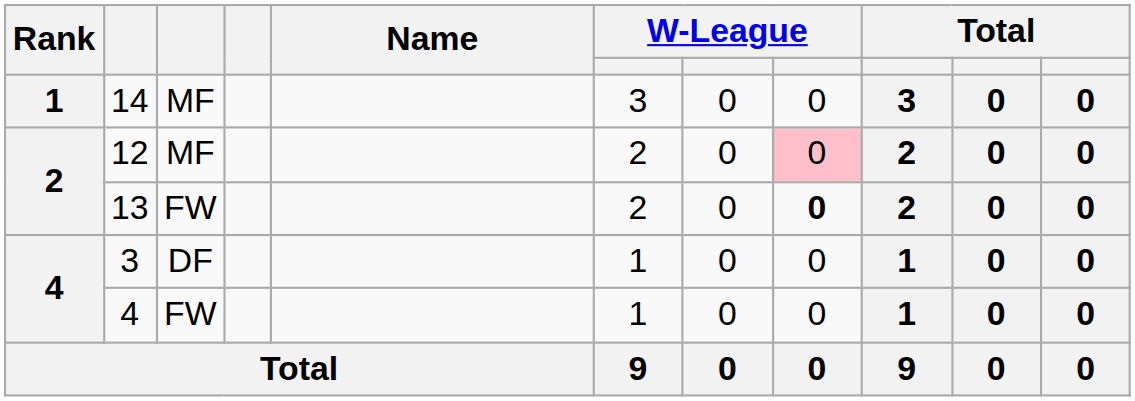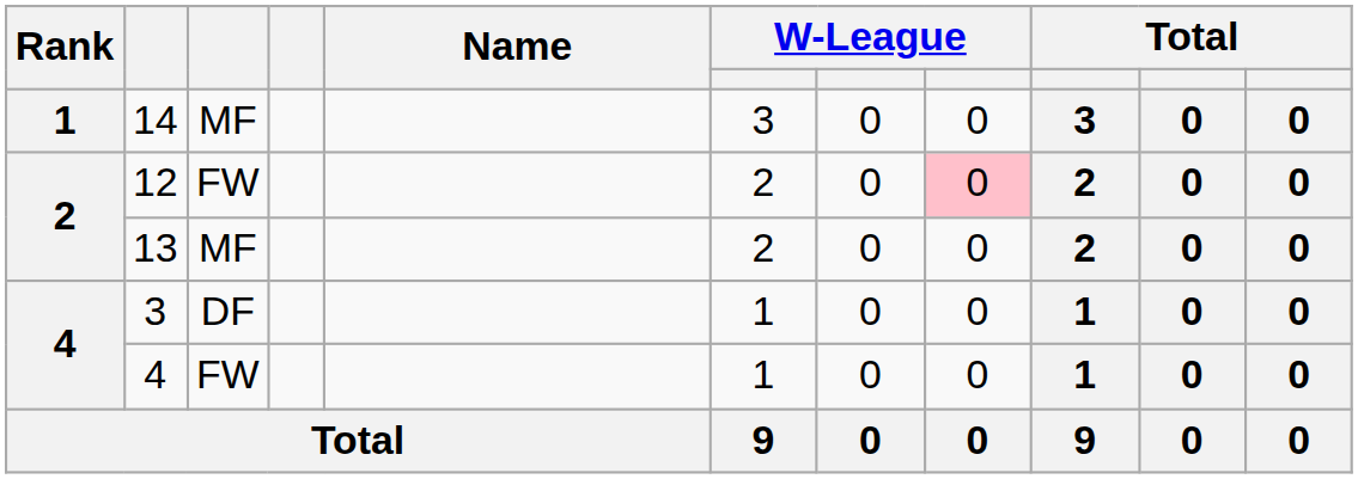12 | column 3: MF -> FW
13 | column 3: FW -> MF
13 | column 8: bold -> normal
